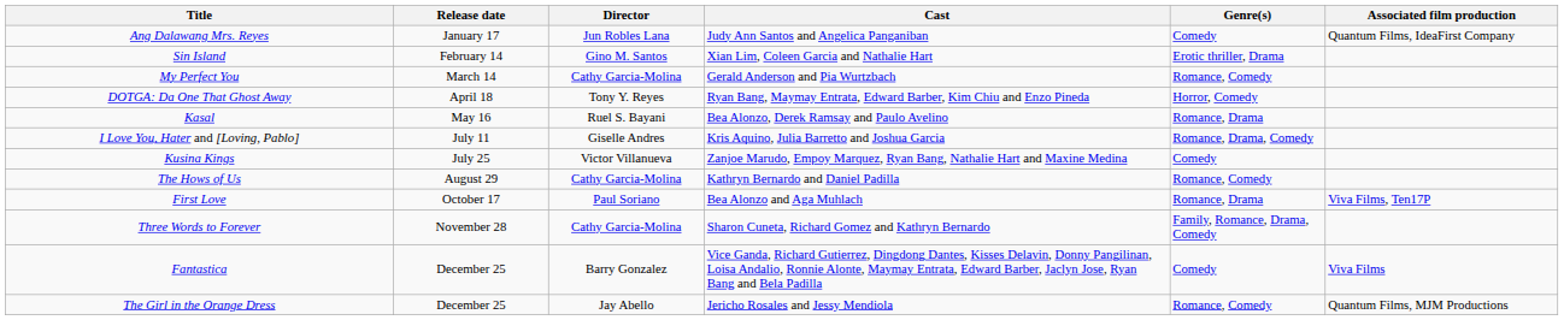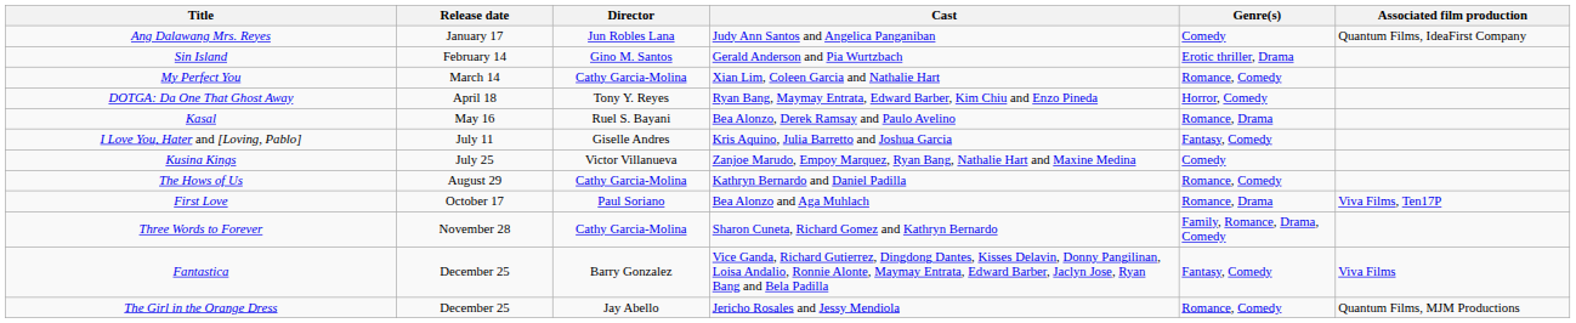Sin Island | Cast: Xian Lim, Coleen Garcia and Nathalie Hart -> Gerald Anderson and Pia Wurtzbach
My Perfect You | Cast: Gerald Anderson and Pia Wurtzbach -> Xian Lim, Coleen Garcia and Nathalie Hart
I Love You, Hater and [Loving, Pablo] | Genre(s): Romance, Drama, Comedy -> Fantasy, Comedy
Fantastica | Genre(s): Comedy -> Fantasy, Comedy
